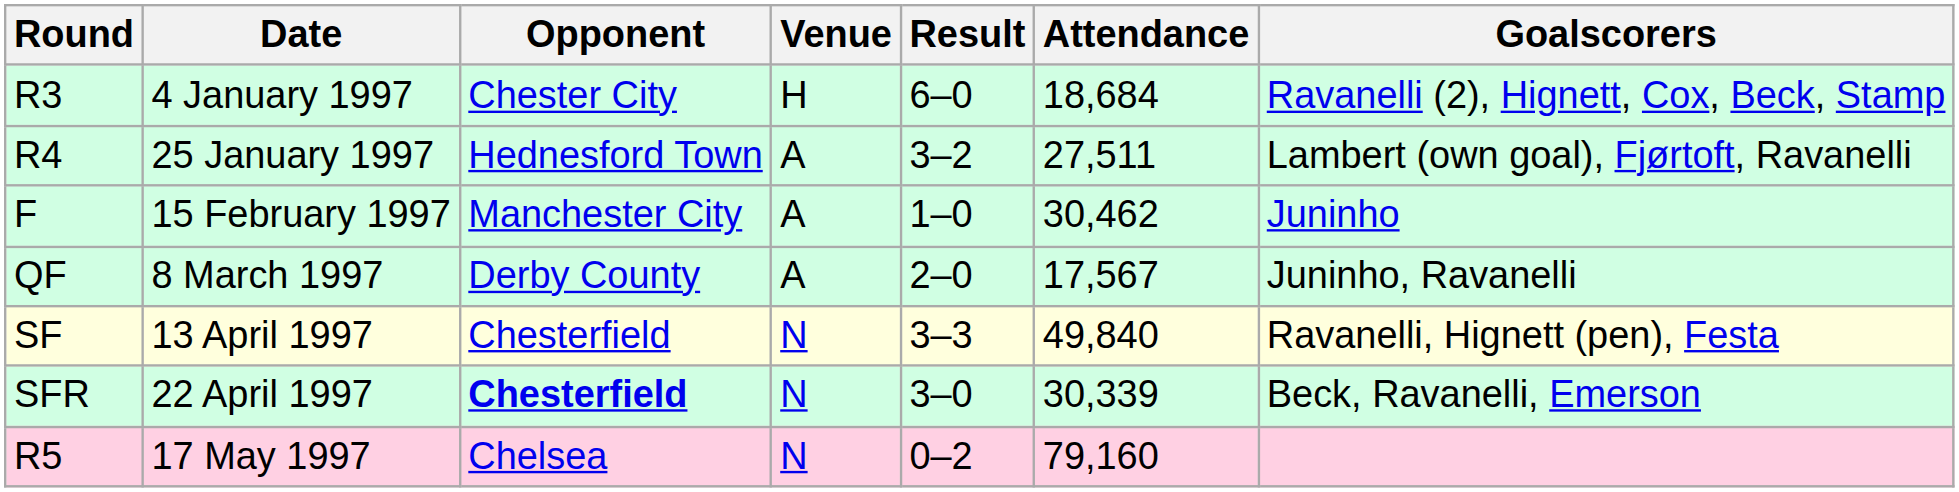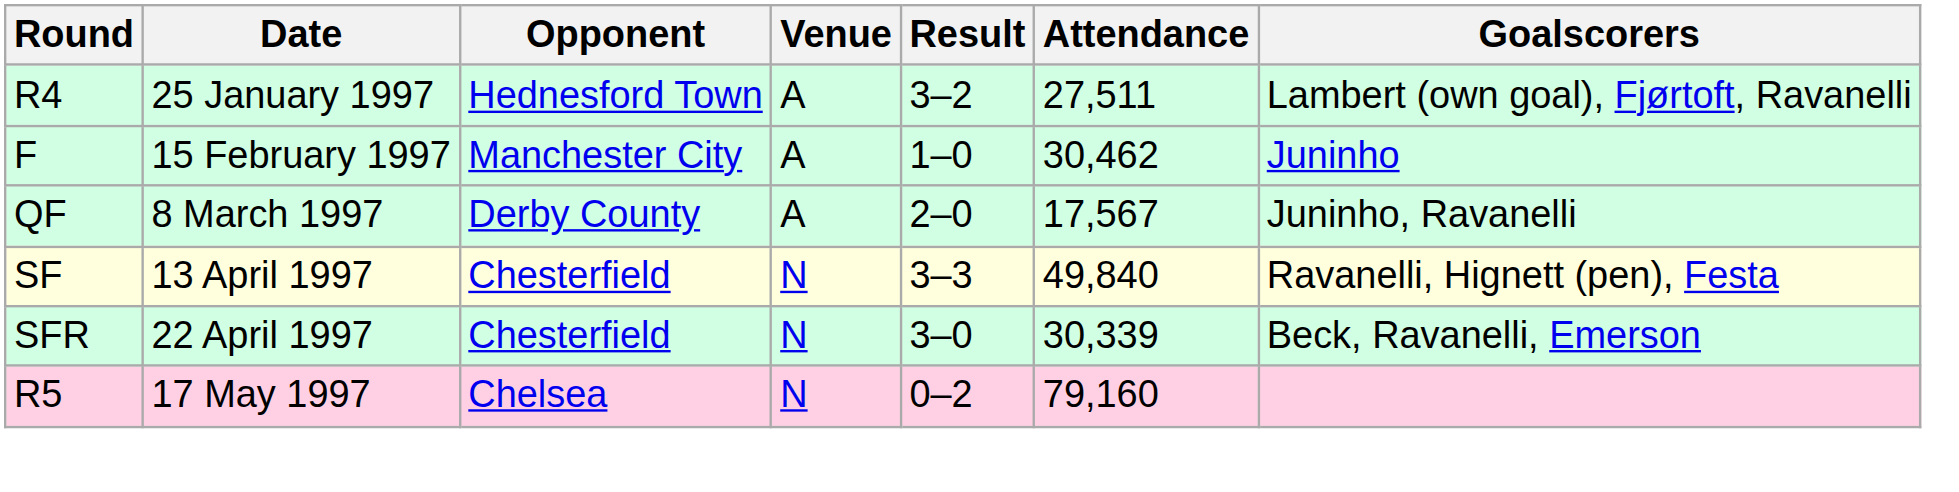- row: R3 | 4 January 1997 | Chester City | H | 6–0 | 18,684 | Ravanelli (2), Hignett, Cox, Beck, Stamp
22 April 1997 | Opponent: bold -> normal
